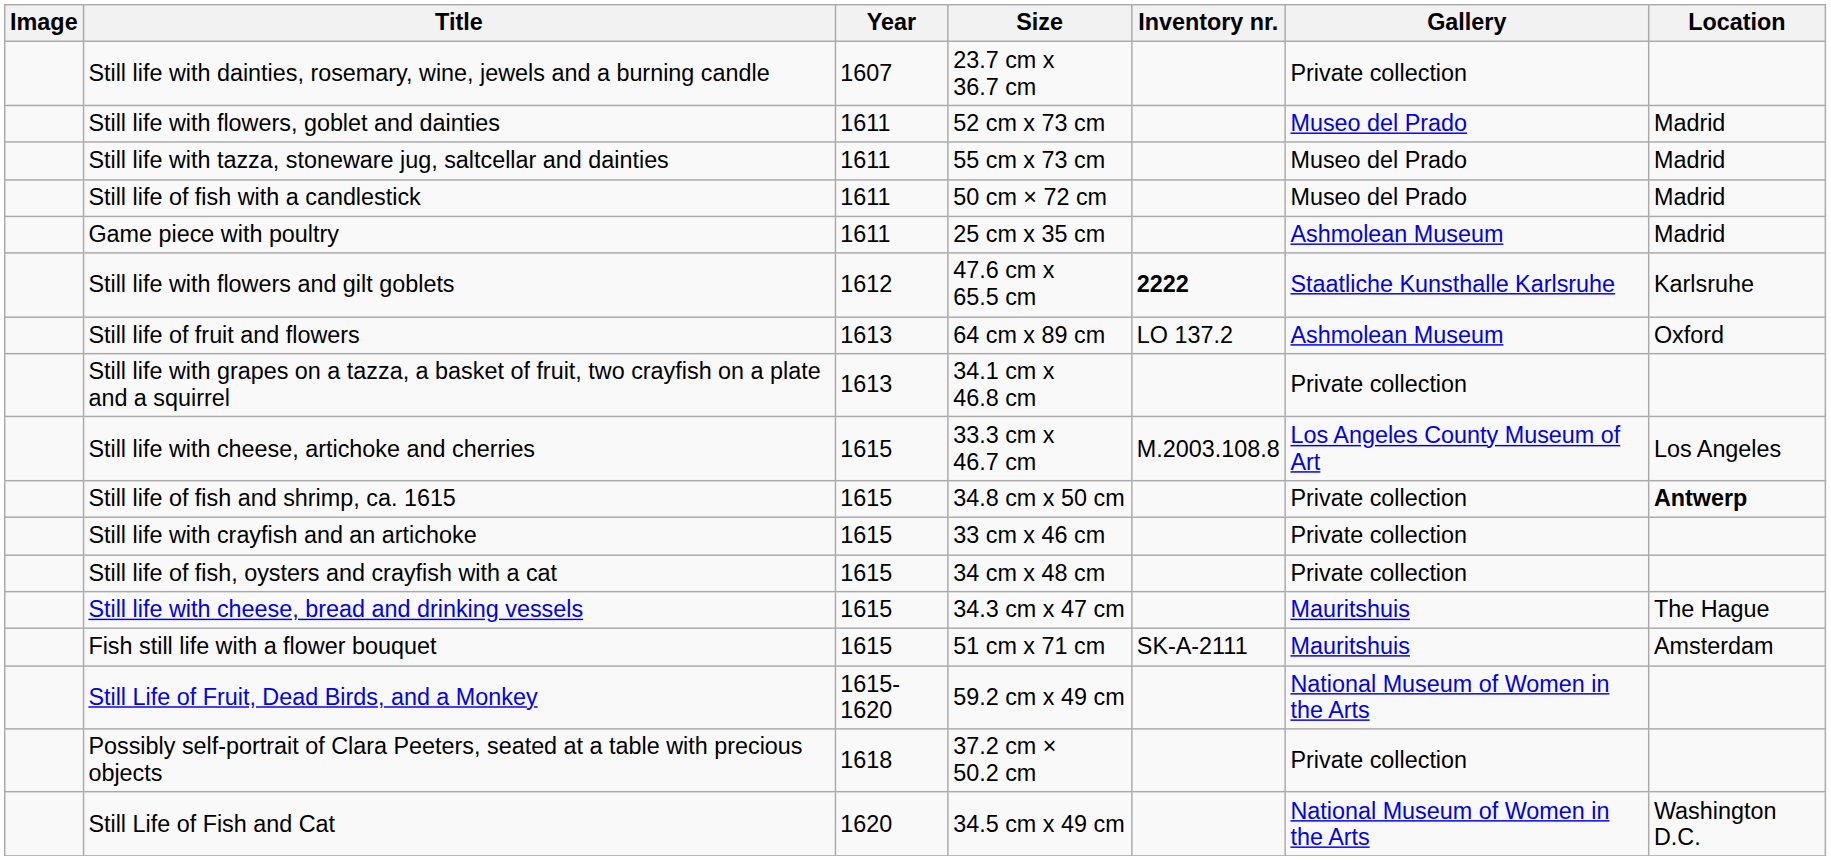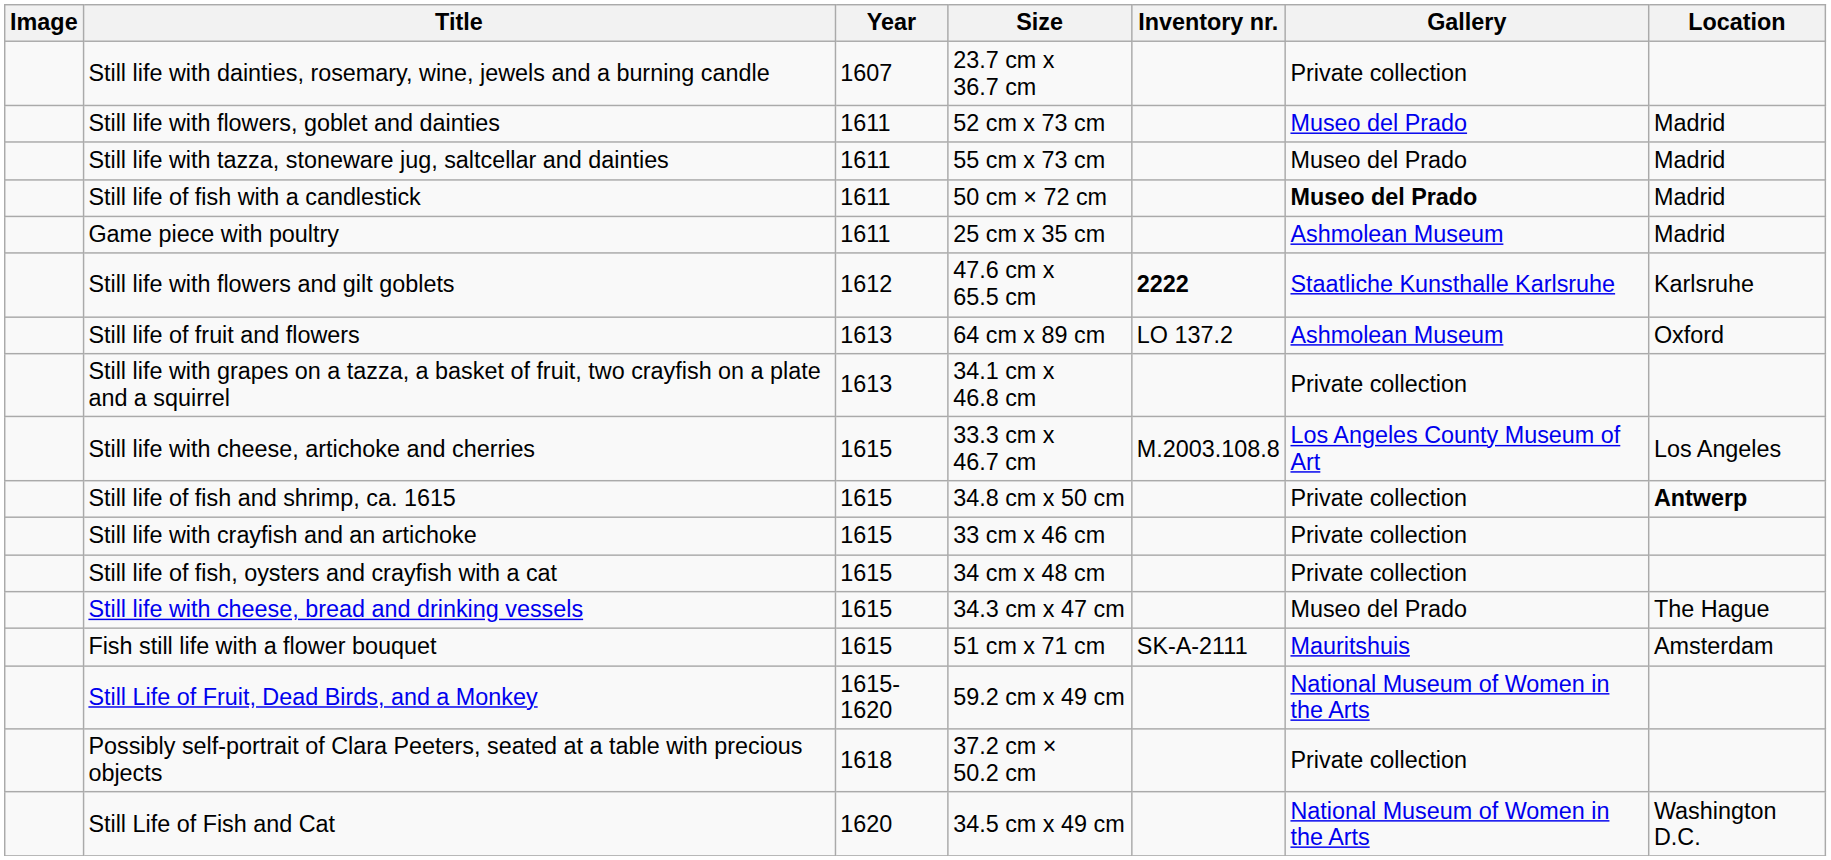Still life of fish with a candlestick | Gallery: normal -> bold
Still life with cheese, bread and drinking vessels | Gallery: Mauritshuis -> Museo del Prado
